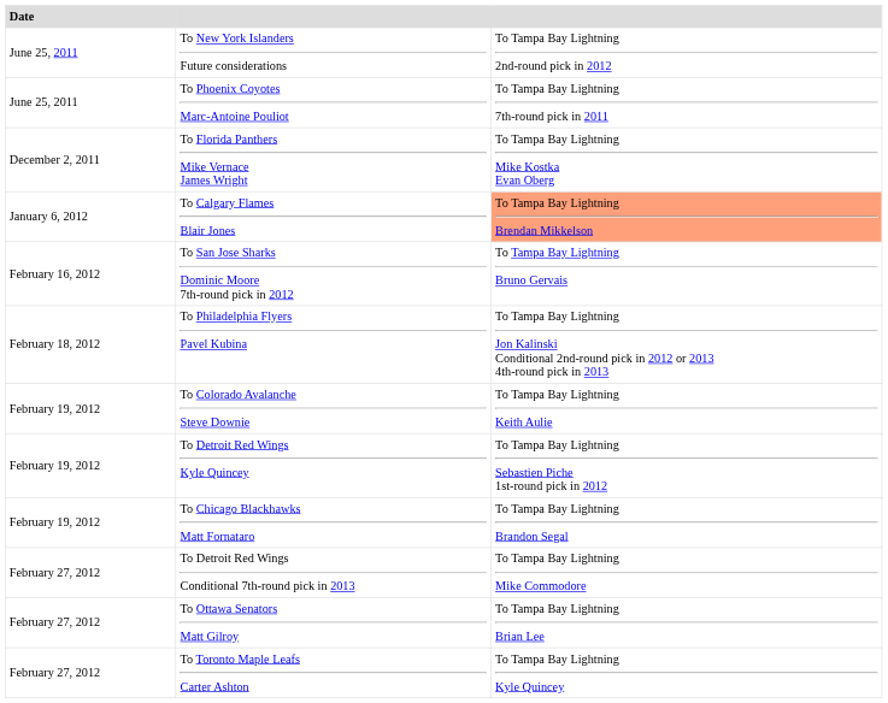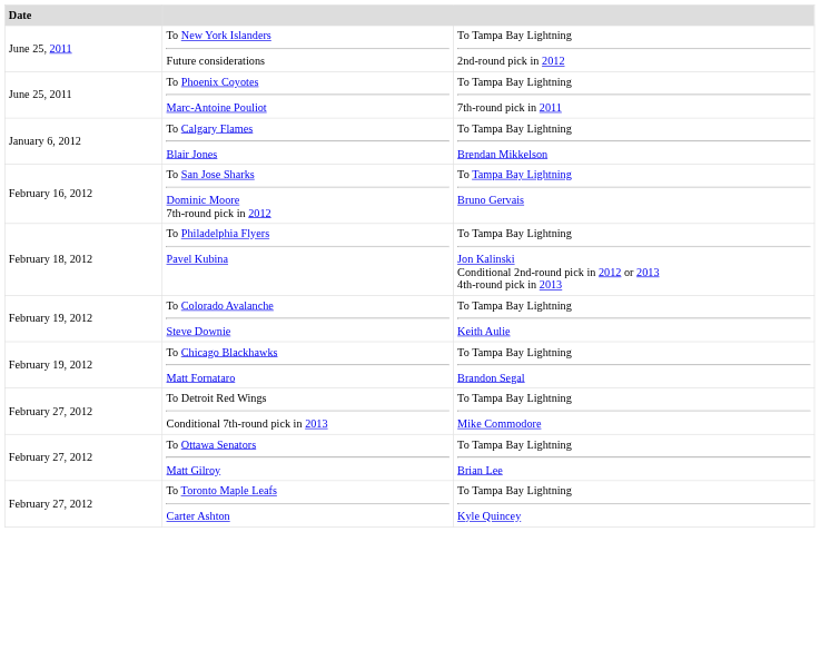- row: December 2, 2011 | To Florida Panthers Mike Vernace James Wright | To Tampa Bay Lightning Mike Kostka Evan Oberg
To Calgary Flames Blair Jones | column 3: lightsalmon background -> no background
- row: February 19, 2012 | To Detroit Red Wings Kyle Quincey | To Tampa Bay Lightning Sebastien Piche 1st-round pick in 2012
